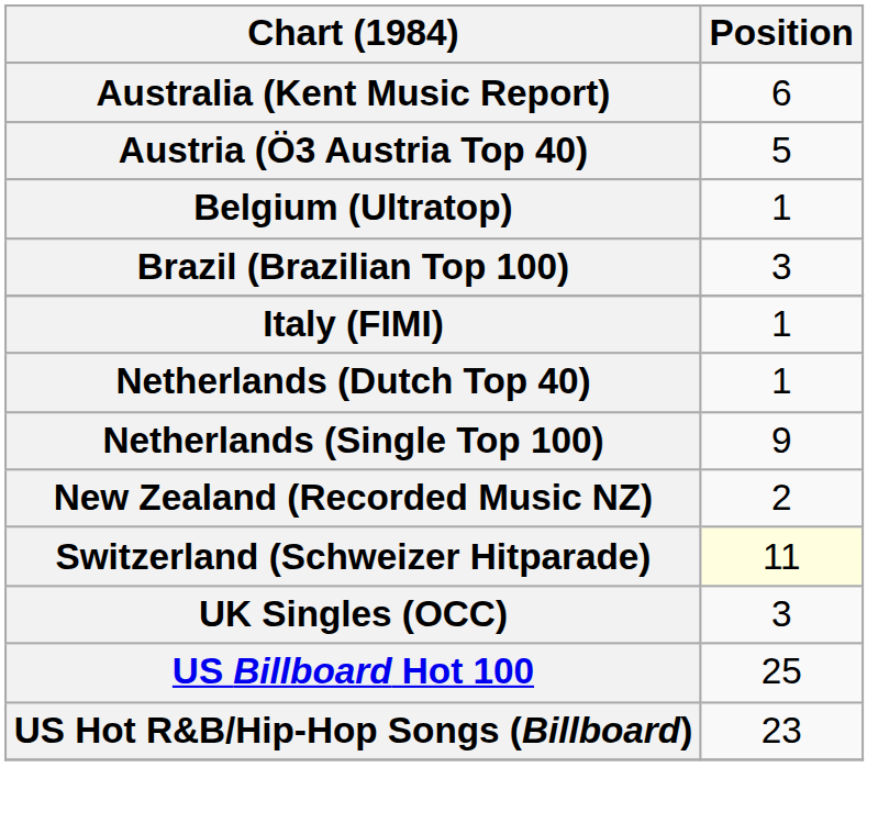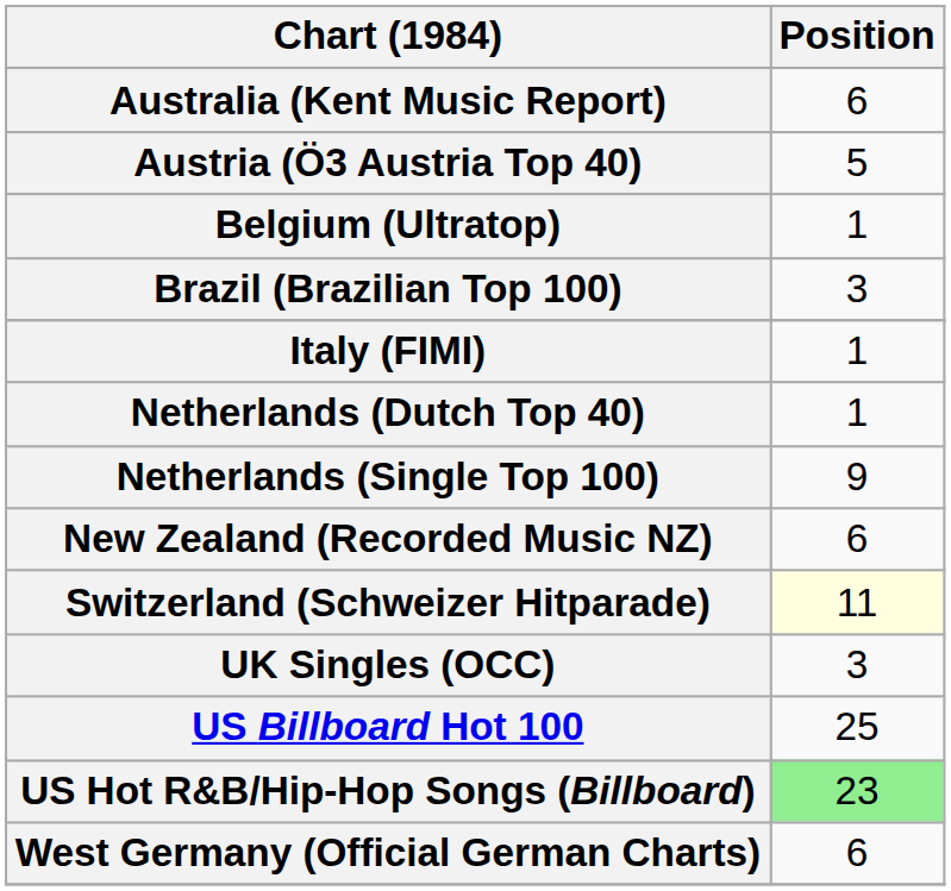New Zealand (Recorded Music NZ) | Position: 2 -> 6
US Hot R&B/Hip-Hop Songs (Billboard) | Position: no background -> lightgreen background
+ row: West Germany (Official German Charts) | 6
